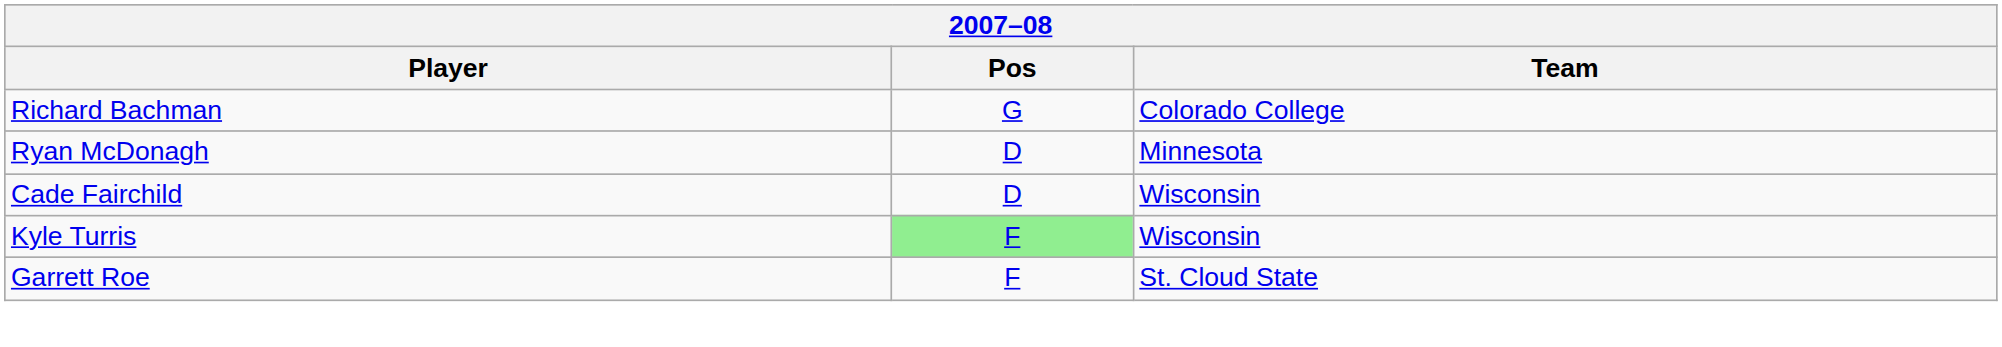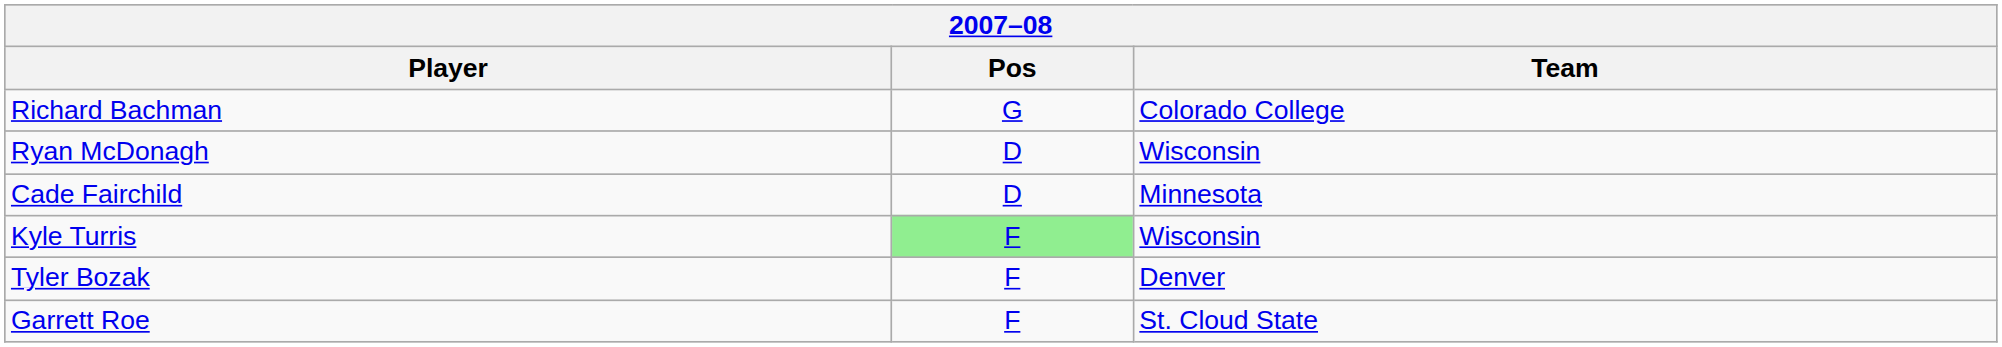Ryan McDonagh | Team: Minnesota -> Wisconsin
Cade Fairchild | Team: Wisconsin -> Minnesota
+ row: Tyler Bozak | F | Denver
